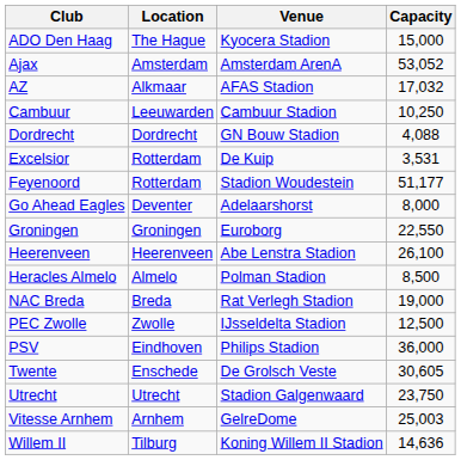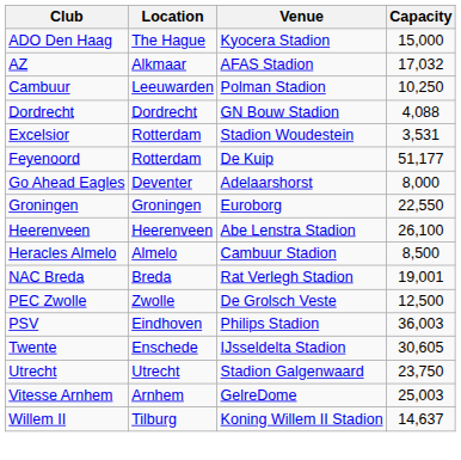- row: Ajax | Amsterdam | Amsterdam ArenA | 53,052
Cambuur | Venue: Cambuur Stadion -> Polman Stadion
Excelsior | Venue: De Kuip -> Stadion Woudestein
Feyenoord | Venue: Stadion Woudestein -> De Kuip
Heracles Almelo | Venue: Polman Stadion -> Cambuur Stadion
NAC Breda | Capacity: 19,000 -> 19,001
PEC Zwolle | Venue: IJsseldelta Stadion -> De Grolsch Veste
PSV | Capacity: 36,000 -> 36,003
Twente | Venue: De Grolsch Veste -> IJsseldelta Stadion
Willem II | Capacity: 14,636 -> 14,637
